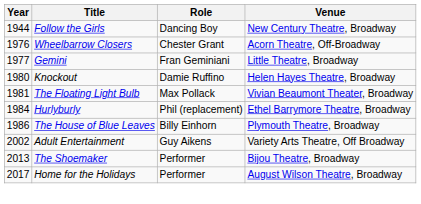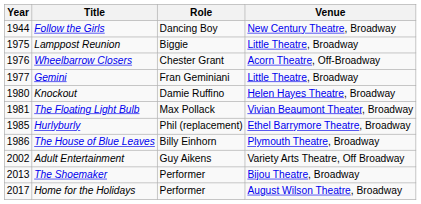+ row: 1975 | Lamppost Reunion | Biggie | Little Theatre, Broadway
Hurlyburly | Year: 1984 -> 1985
